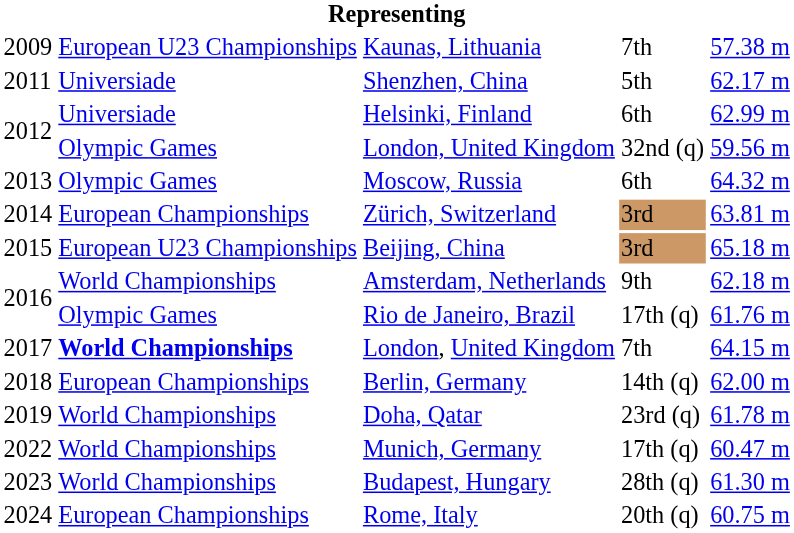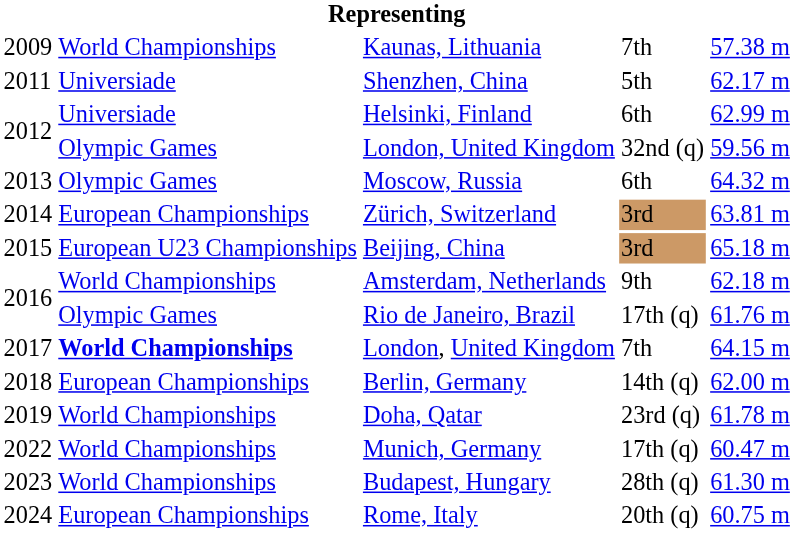Kaunas, Lithuania | column 2: European U23 Championships -> World Championships
